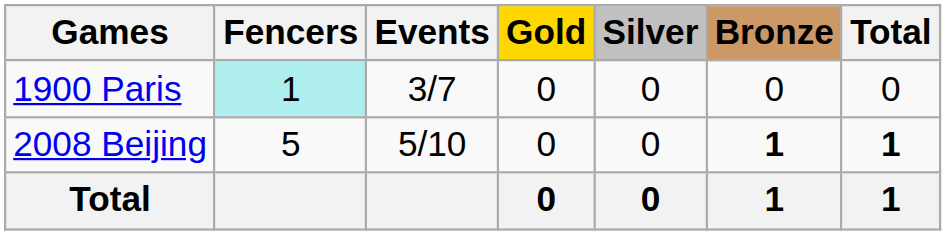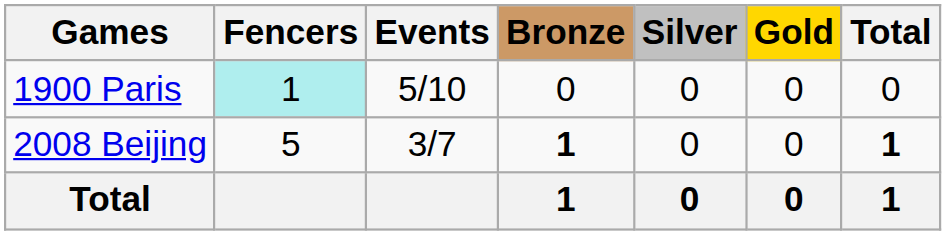columns swapped: Gold <-> Bronze
1900 Paris | Events: 3/7 -> 5/10
2008 Beijing | Events: 5/10 -> 3/7
